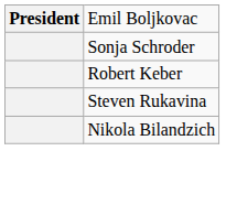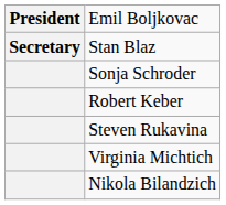+ row: Secretary | Stan Blaz
+ row: Virginia Michtich
